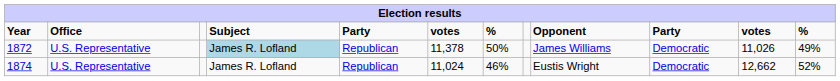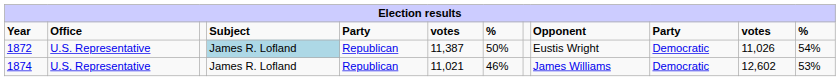1872 | column 6: 11,378 -> 11,387
1872 | Opponent: James Williams -> Eustis Wright
1872 | column 12: 49% -> 54%
1874 | column 6: 11,024 -> 11,021
1874 | Opponent: Eustis Wright -> James Williams
1874 | column 11: 12,662 -> 12,602
1874 | column 12: 52% -> 53%
